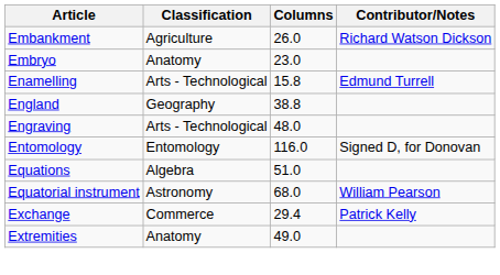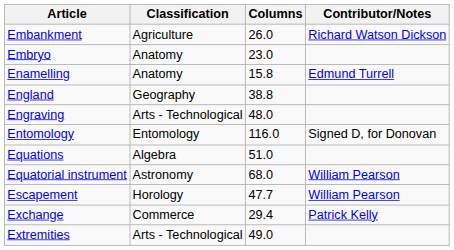Enamelling | Classification: Arts - Technological -> Anatomy
+ row: Escapement | Horology | 47.7 | William Pearson
Extremities | Classification: Anatomy -> Arts - Technological
